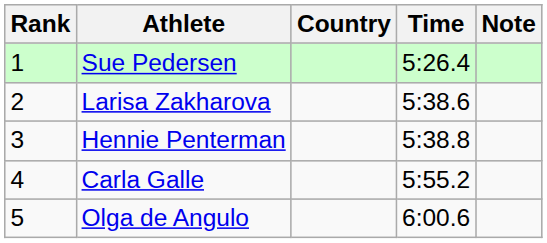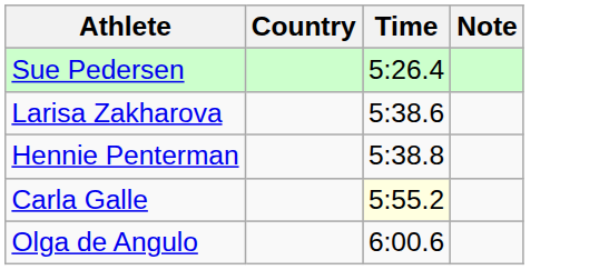- column: Rank | 1 | 2 | 3 | 4 | 5
Carla Galle | Time: no background -> lightyellow background
